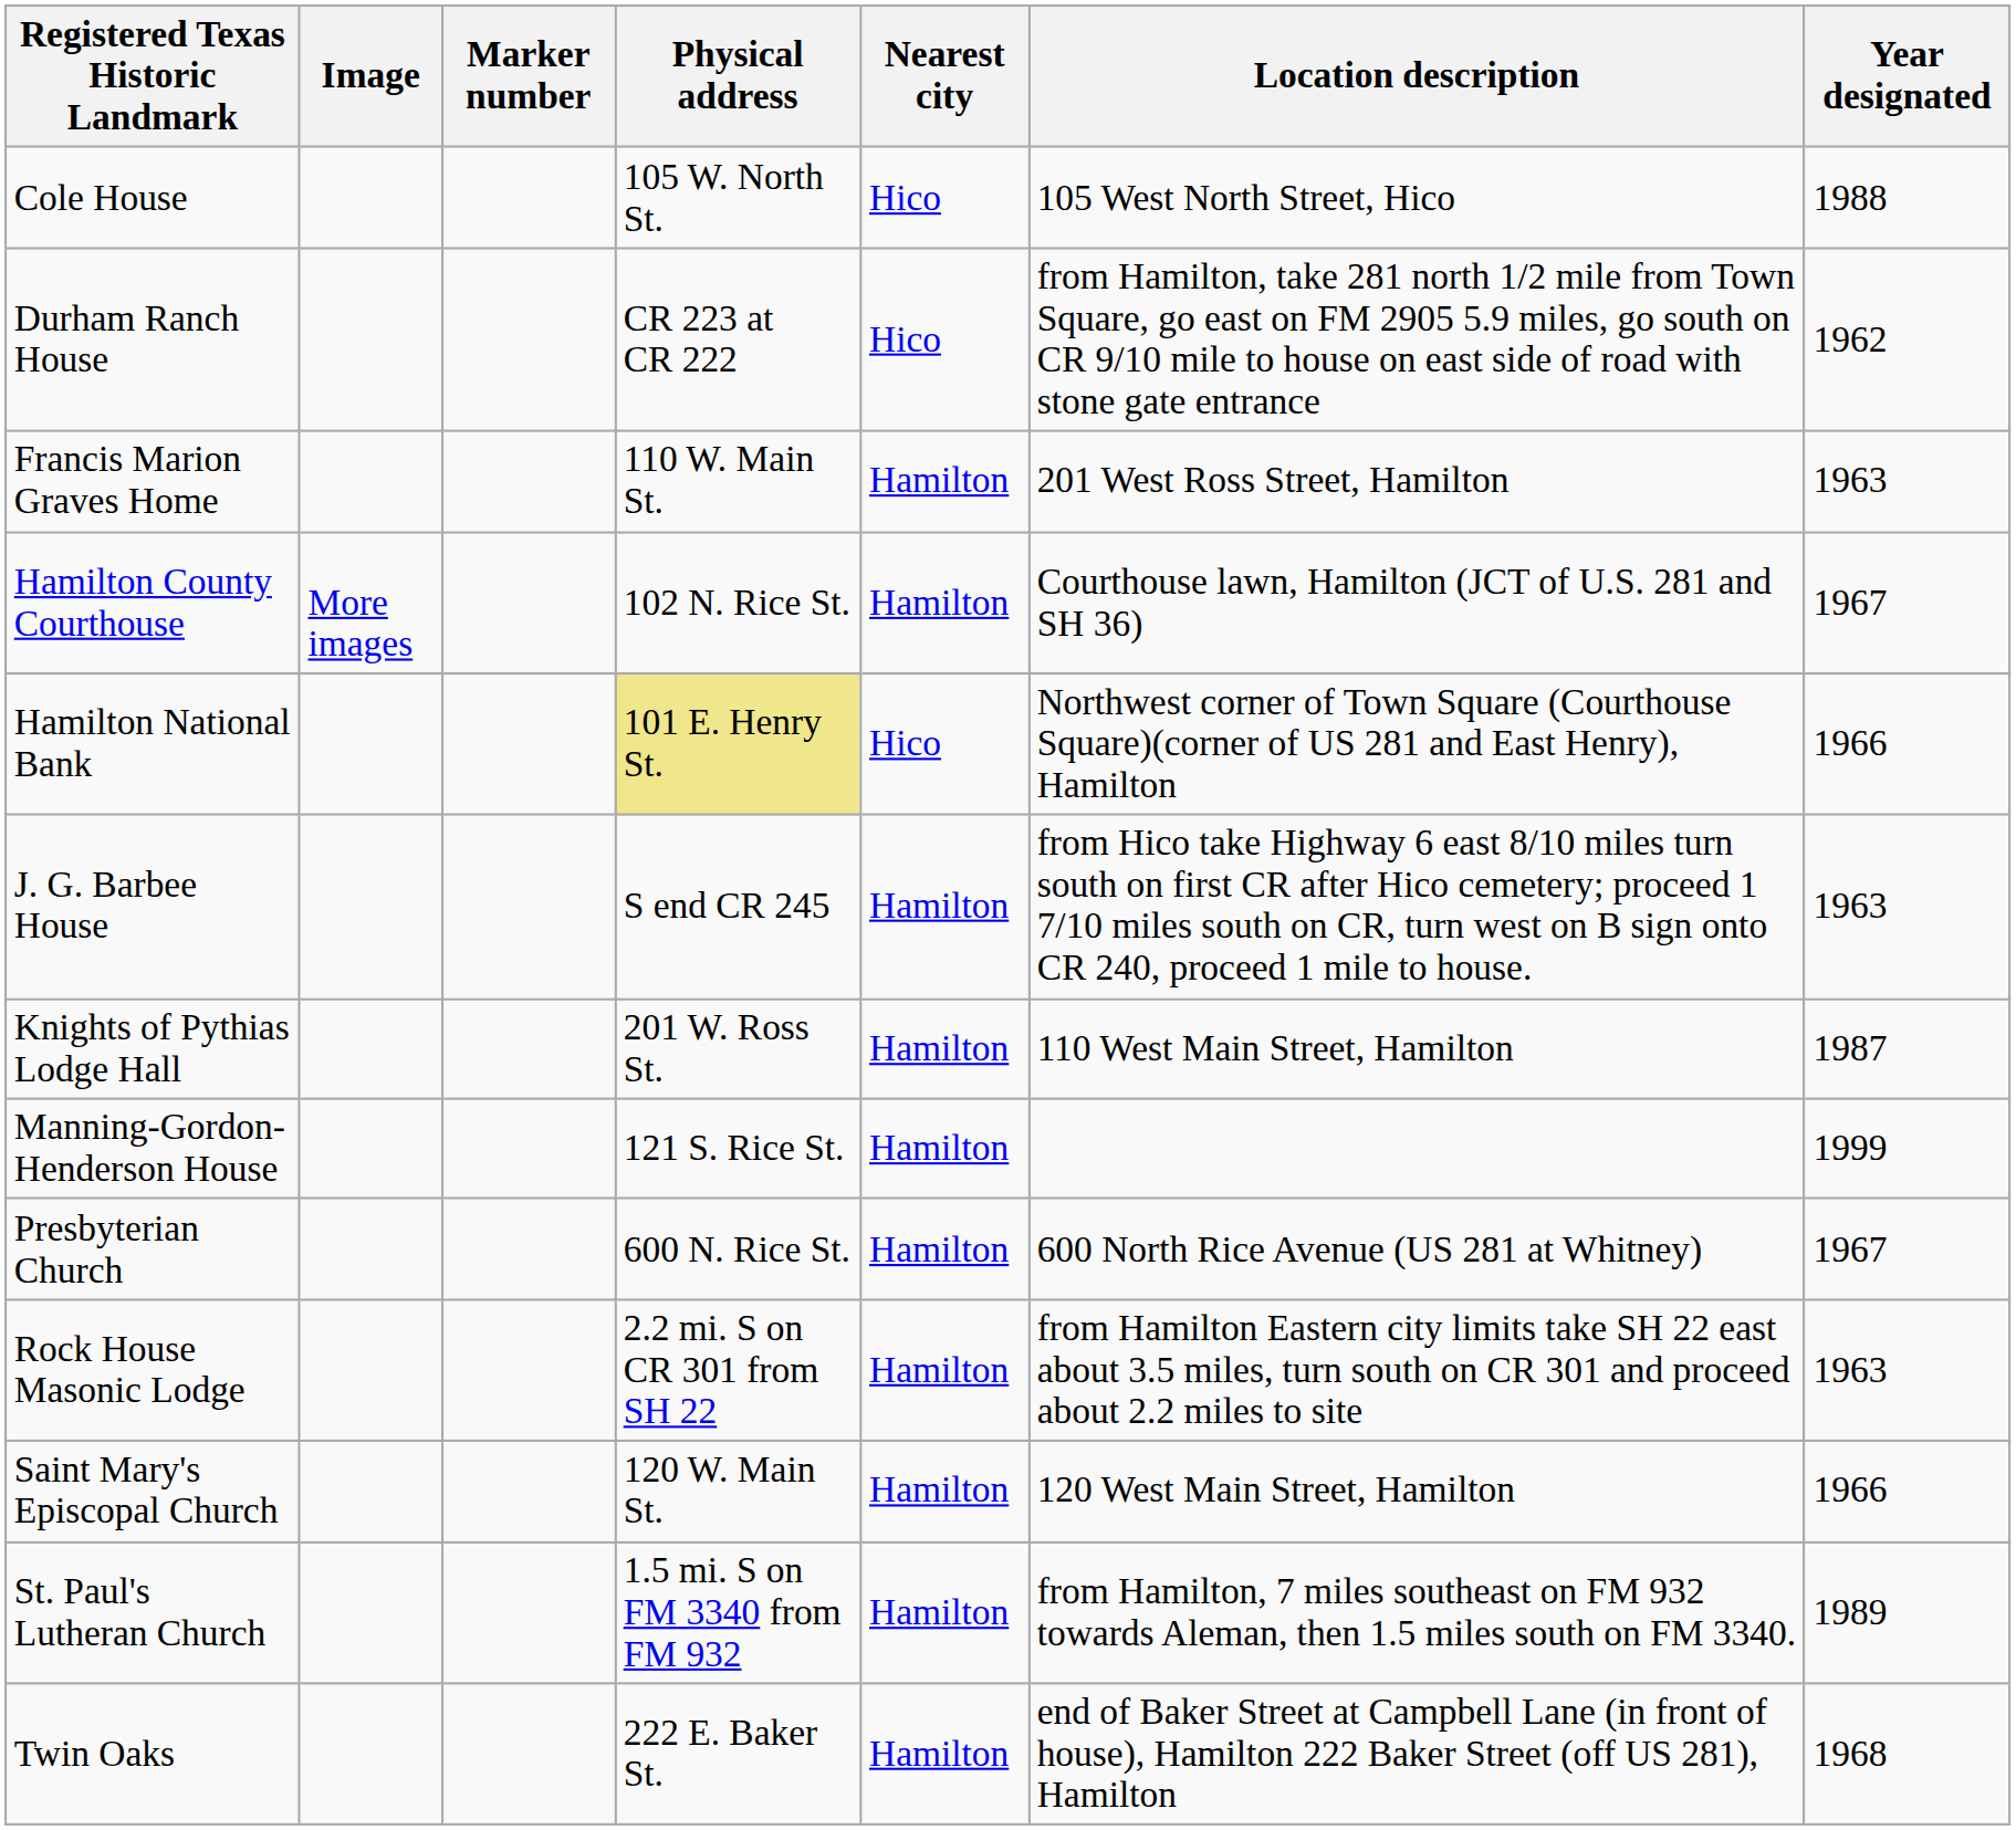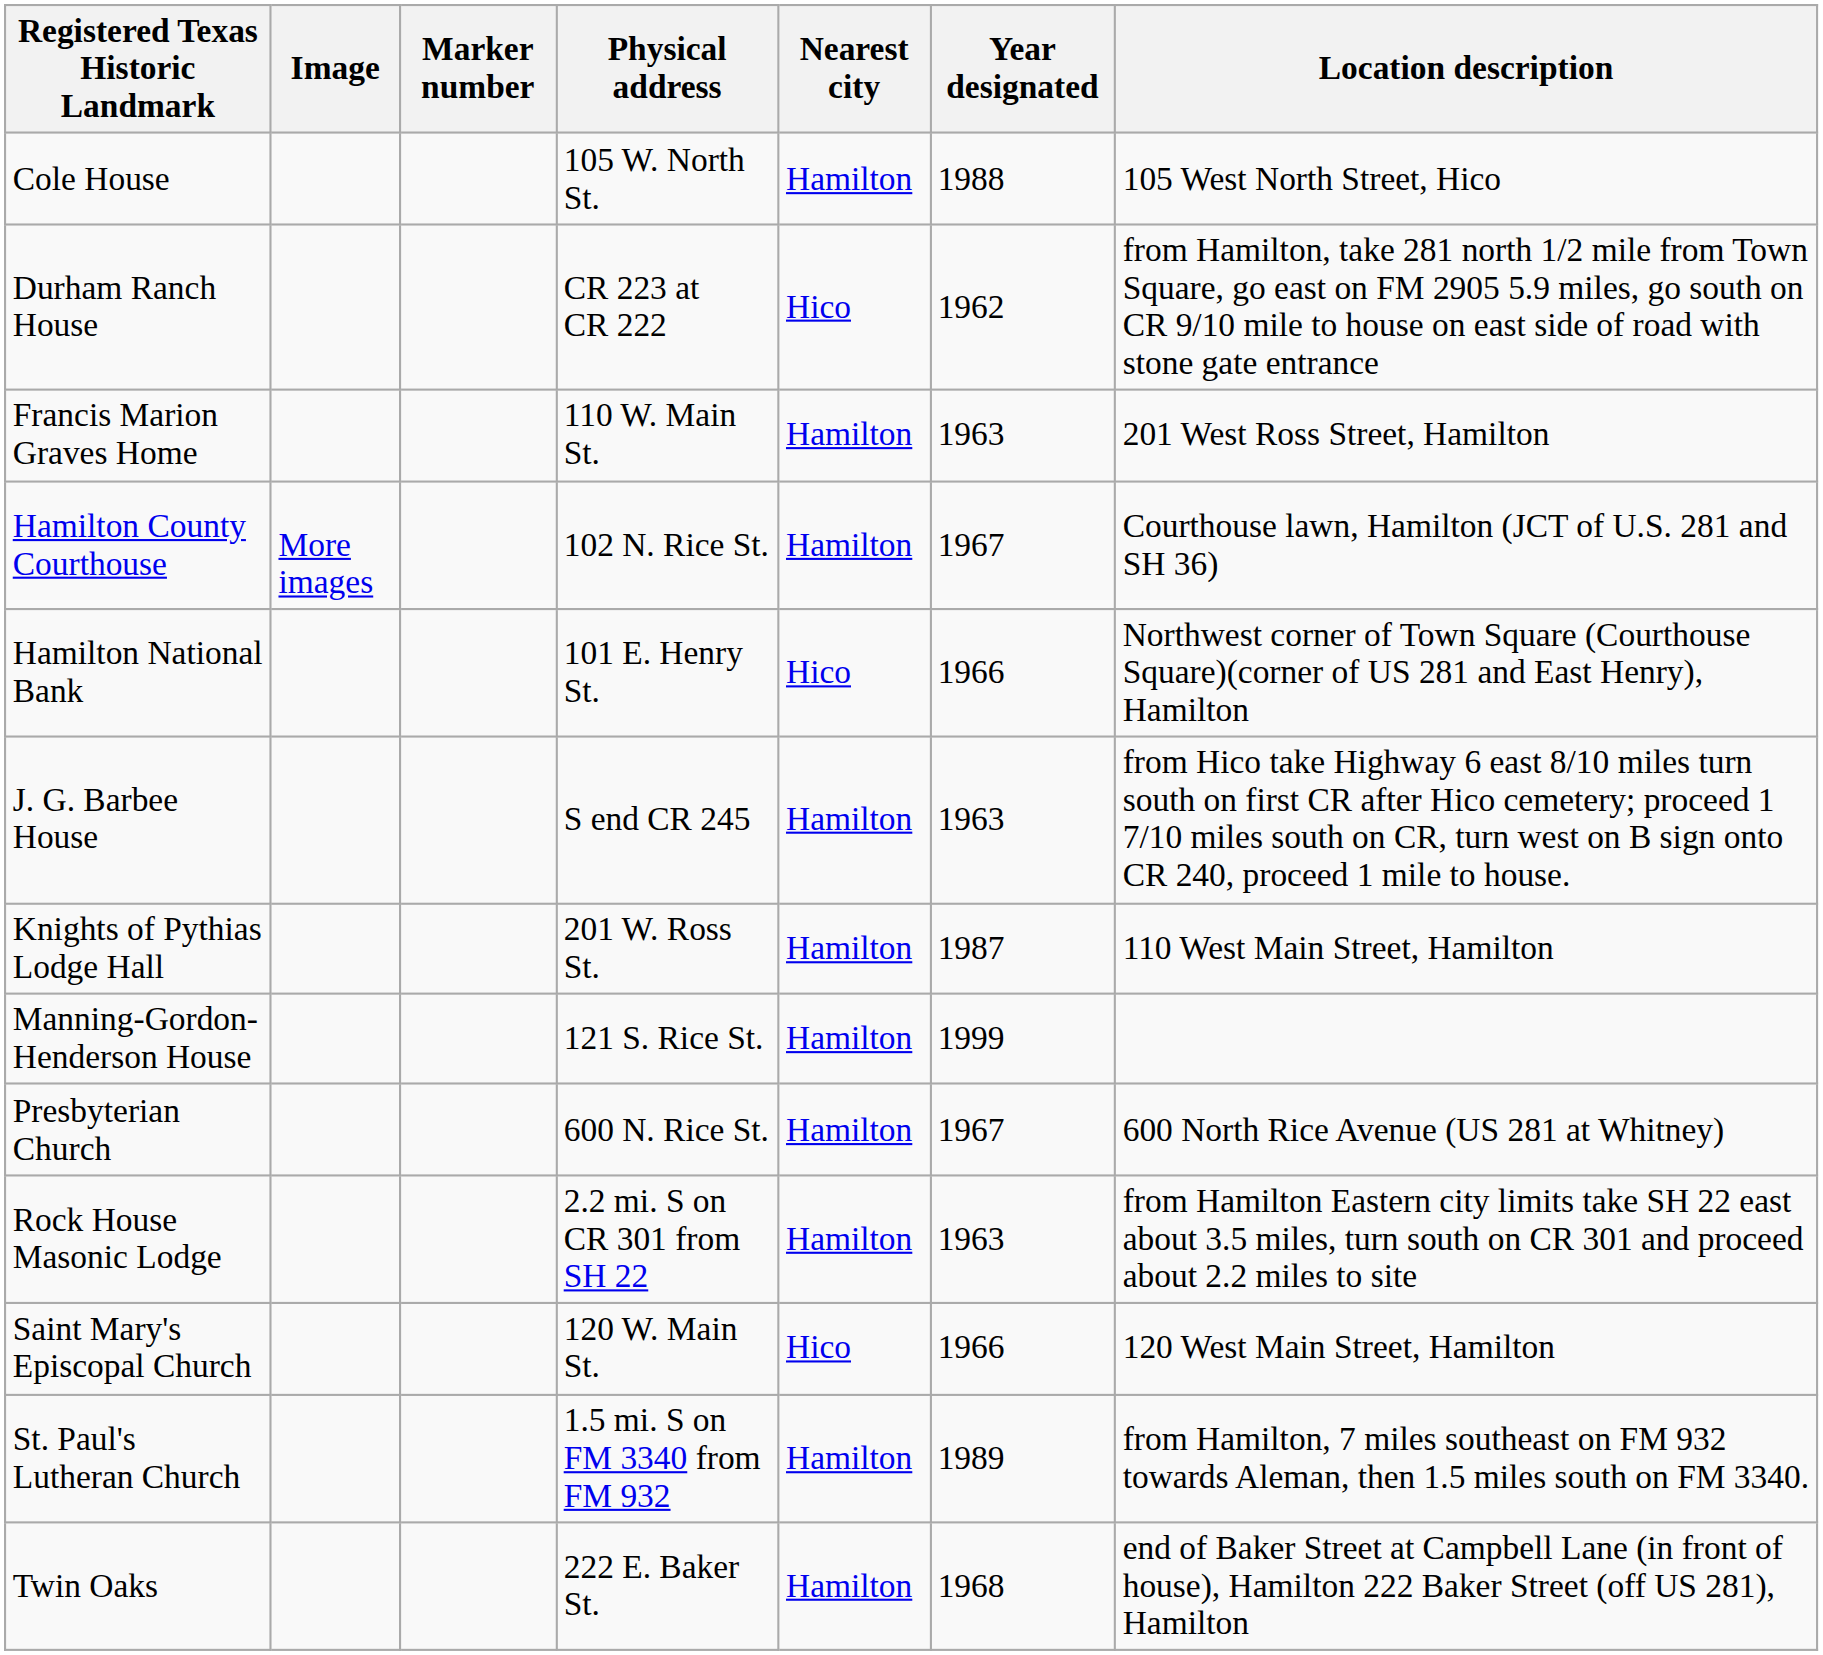columns swapped: Year designated <-> Location description
Cole House | Nearest city: Hico -> Hamilton
Hamilton National Bank | Physical address: khaki background -> no background
Saint Mary's Episcopal Church | Nearest city: Hamilton -> Hico
